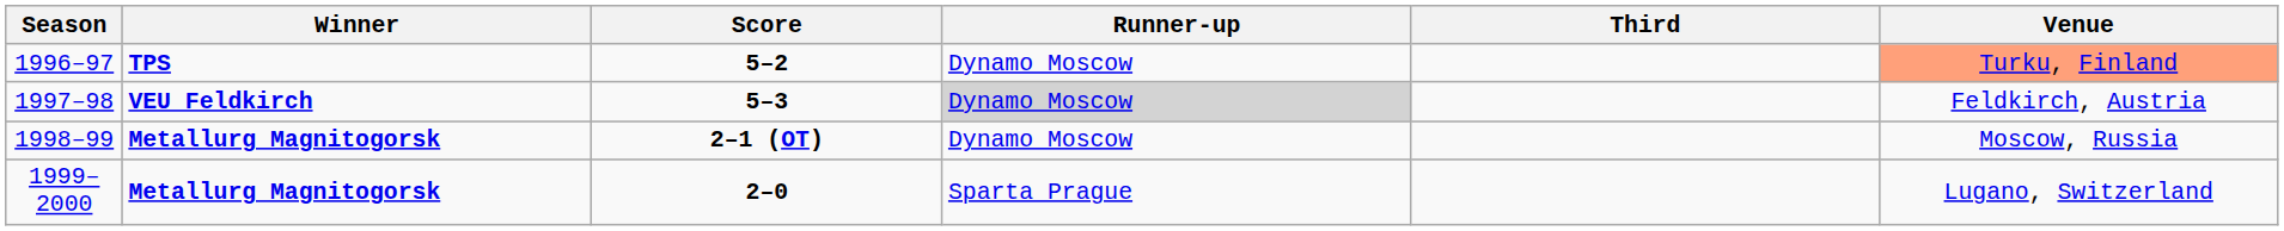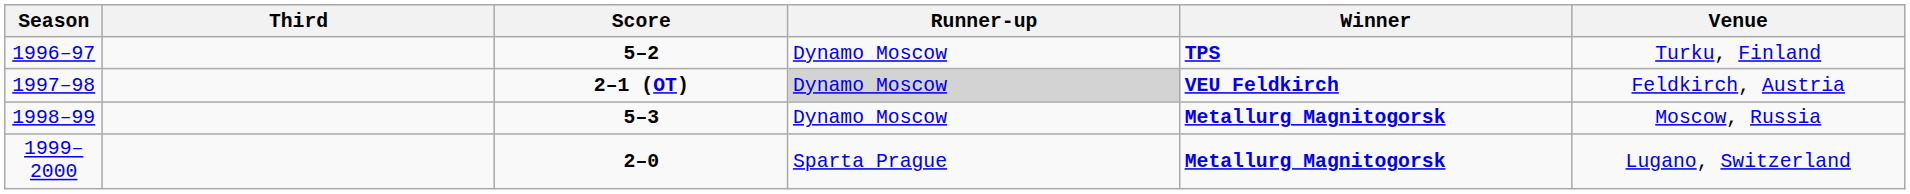columns swapped: Winner <-> Third
1996–97 | Venue: lightsalmon background -> no background
1997–98 | Score: 5–3 -> 2–1 (OT)
1998–99 | Score: 2–1 (OT) -> 5–3
